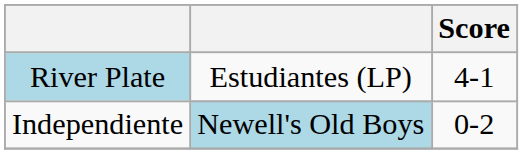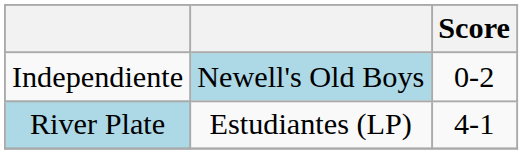rows swapped: River Plate <-> Independiente
